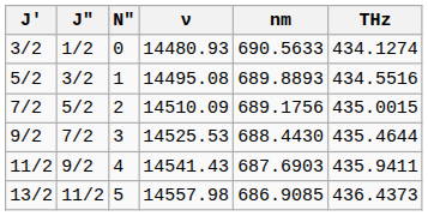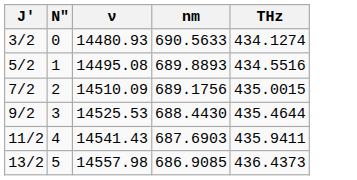- column: J" | 1/2 | 3/2 | 5/2 | 7/2 | 9/2 | 11/2
